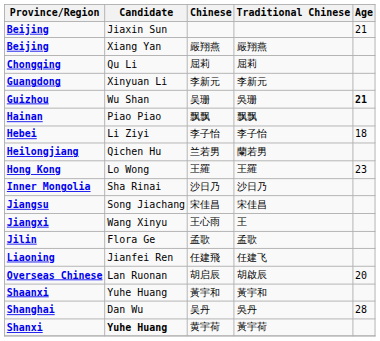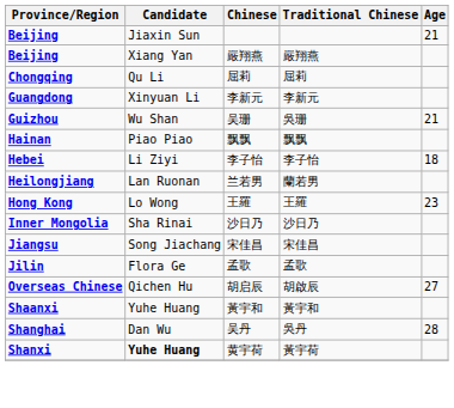吴珊 | Age: bold -> normal
兰若男 | Candidate: Qichen Hu -> Lan Ruonan
- row: Jiangxi | Wang Xinyu | 王心雨 | 王
- row: Liaoning | Jianfei Ren | 任建飛 | 任建飞
胡启辰 | Candidate: Lan Ruonan -> Qichen Hu
胡启辰 | Age: 20 -> 27
